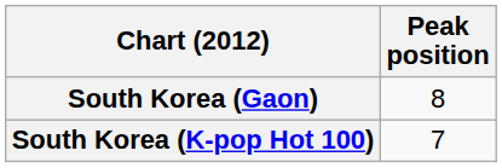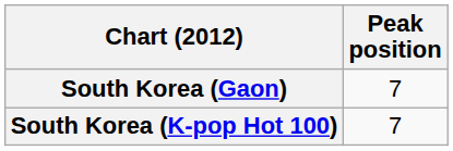South Korea (Gaon) | Peak position: 8 -> 7
